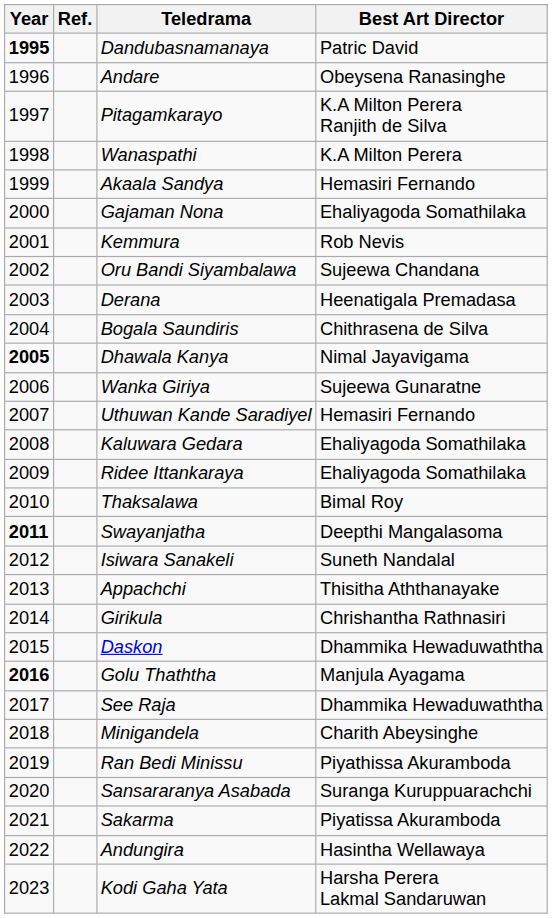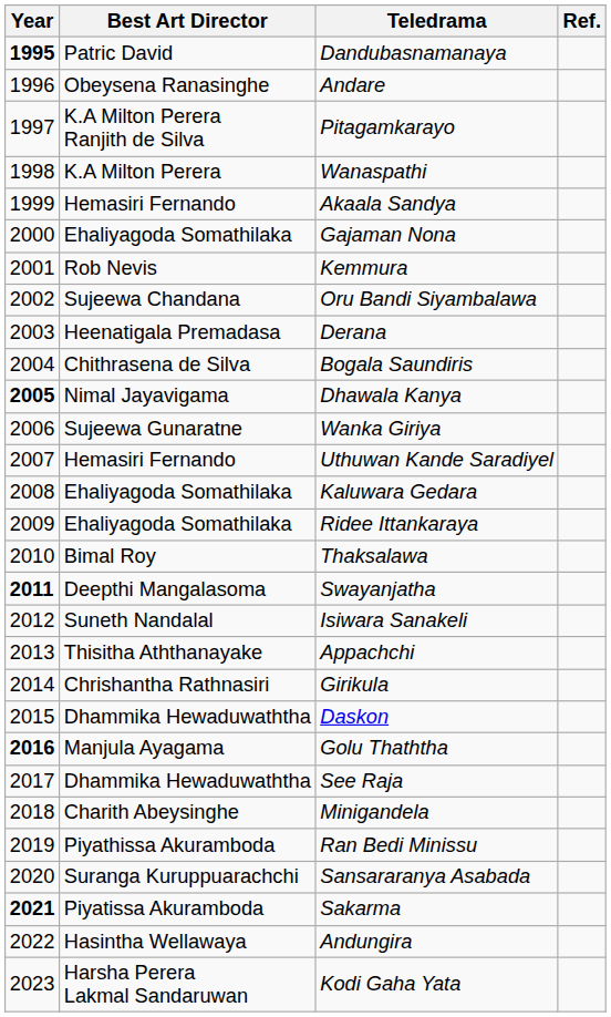columns swapped: Best Art Director <-> Ref.
Sakarma | Year: normal -> bold
